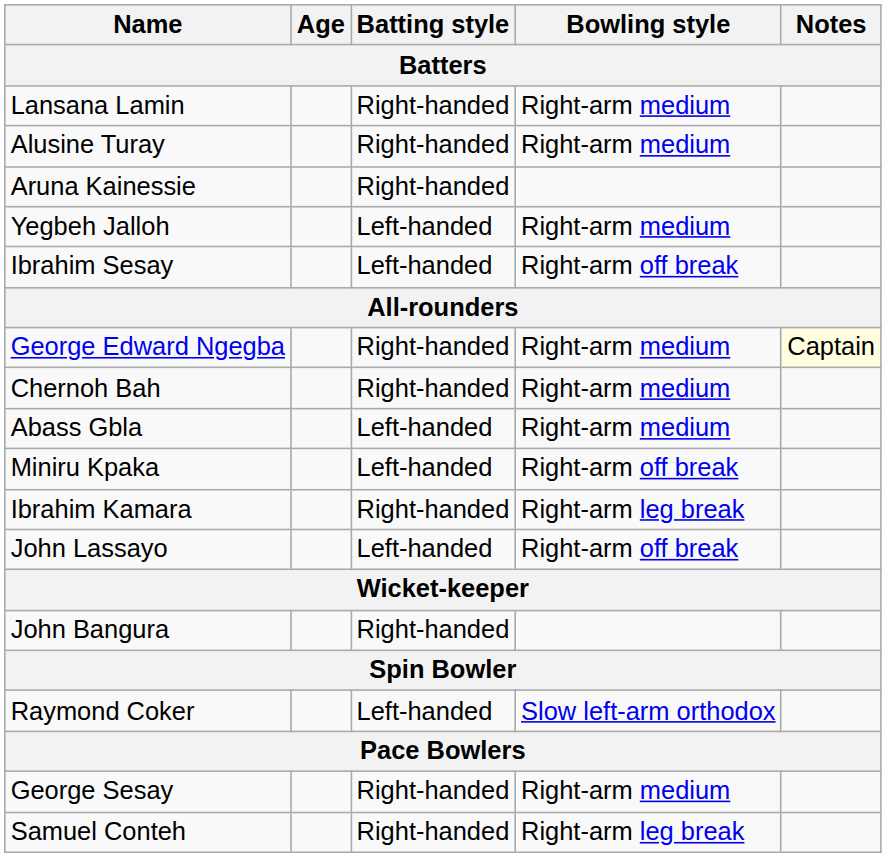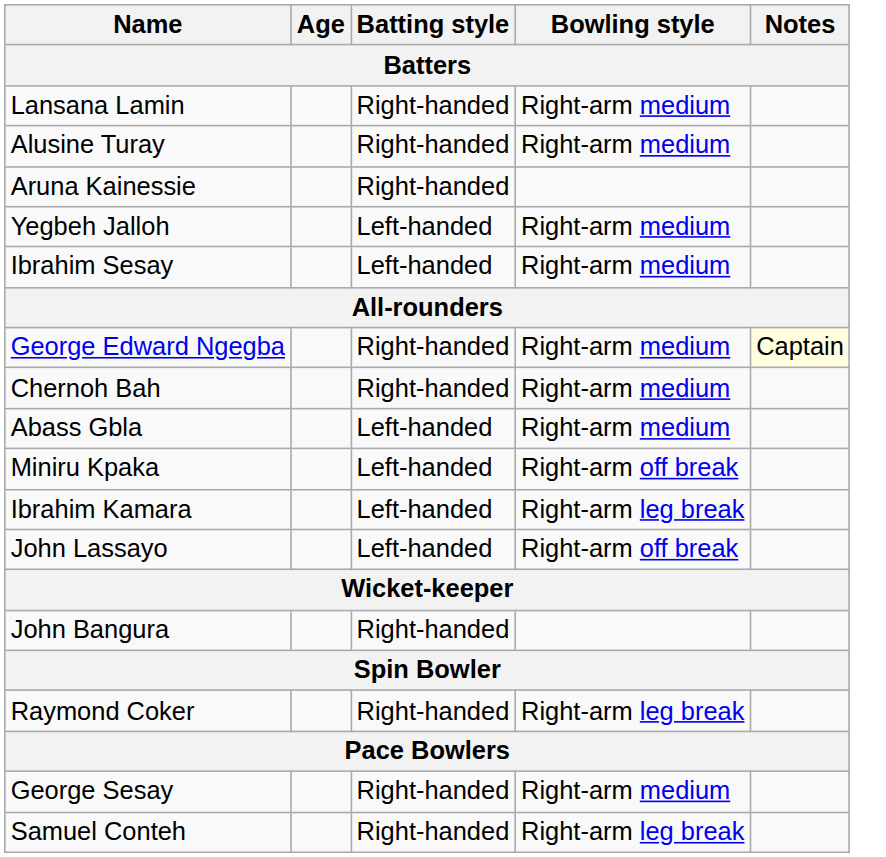Ibrahim Sesay | Bowling style: Right-arm off break -> Right-arm medium
Ibrahim Kamara | Batting style: Right-handed -> Left-handed
Raymond Coker | Batting style: Left-handed -> Right-handed
Raymond Coker | Bowling style: Slow left-arm orthodox -> Right-arm leg break
